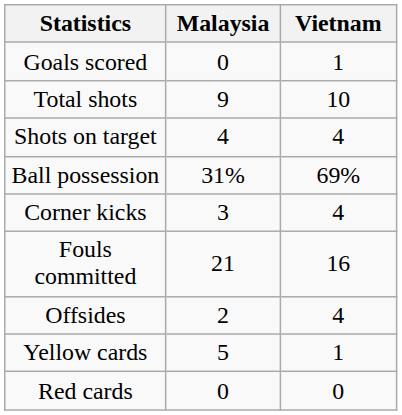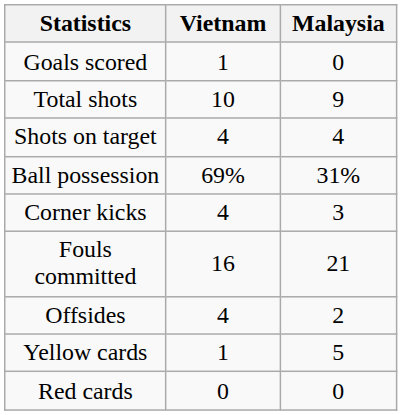columns swapped: Malaysia <-> Vietnam
